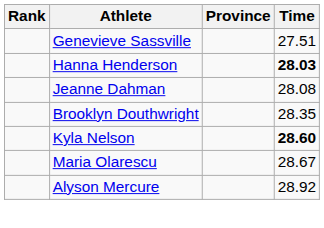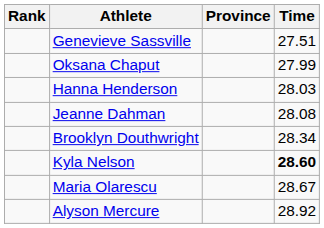+ row: Oksana Chaput | 27.99
Hanna Henderson | Time: bold -> normal
Brooklyn Douthwright | Time: 28.35 -> 28.34
